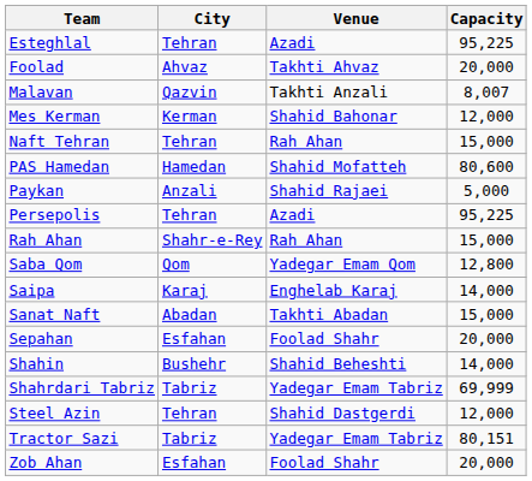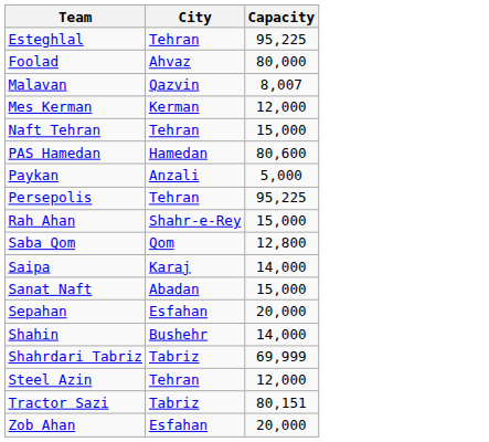- column: Venue | Azadi | Takhti Ahvaz | Takhti Anzali | Shahid Bahonar | Rah Ahan | Shahid Mofatteh | Shahid Rajaei | Azadi | Rah Ahan | Yadegar Emam Qom | Enghelab Karaj | Takhti Abadan | Foolad Shahr | Shahid Beheshti | Yadegar Emam Tabriz | Shahid Dastgerdi | Yadegar Emam Tabriz | Foolad Shahr
Foolad | Capacity: 20,000 -> 80,000
